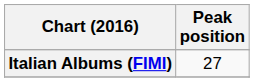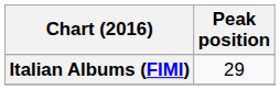Italian Albums (FIMI) | Peak position: 27 -> 29
